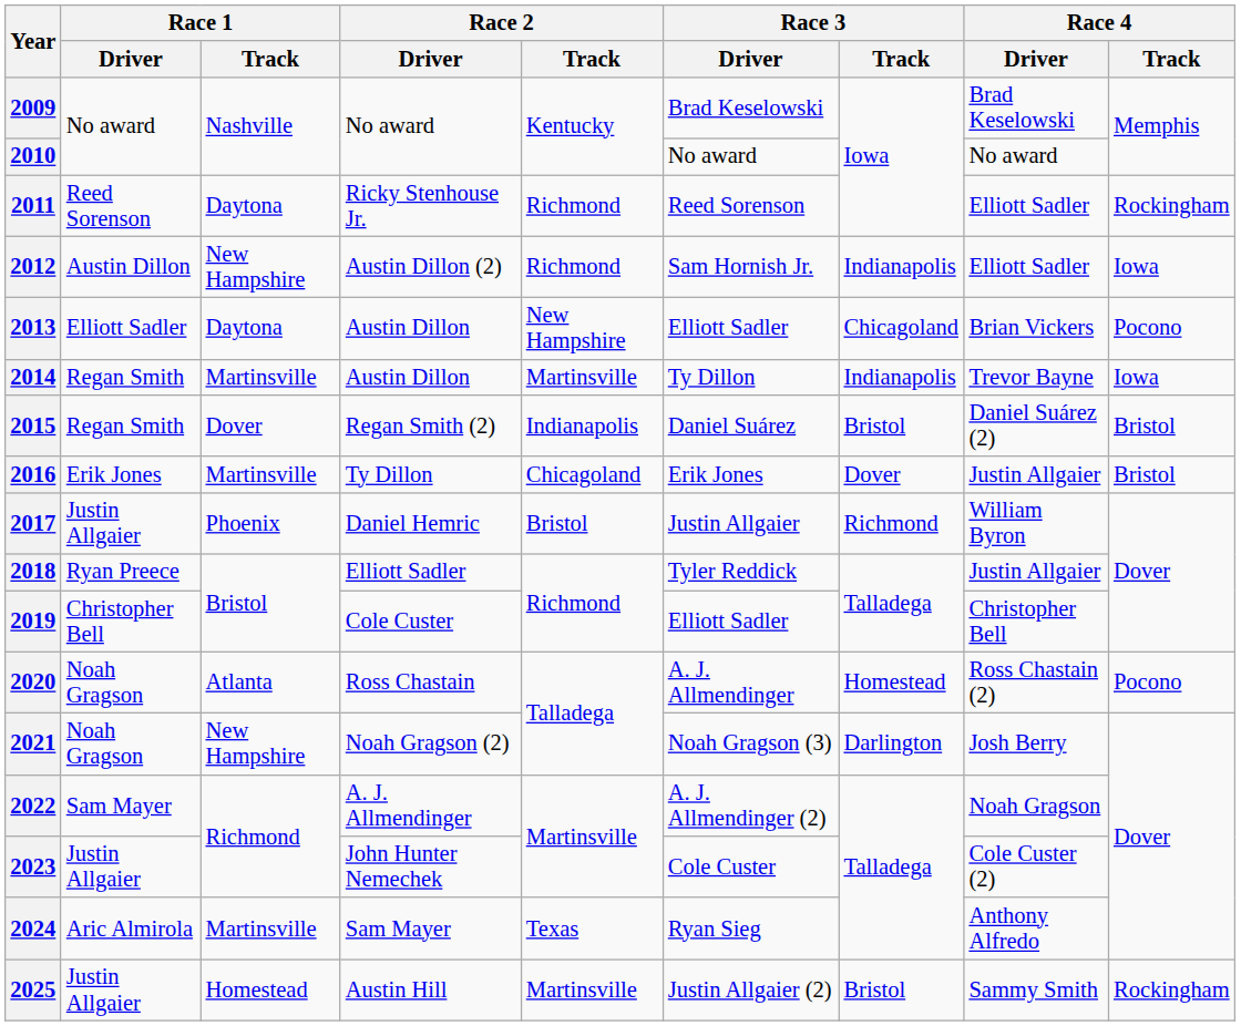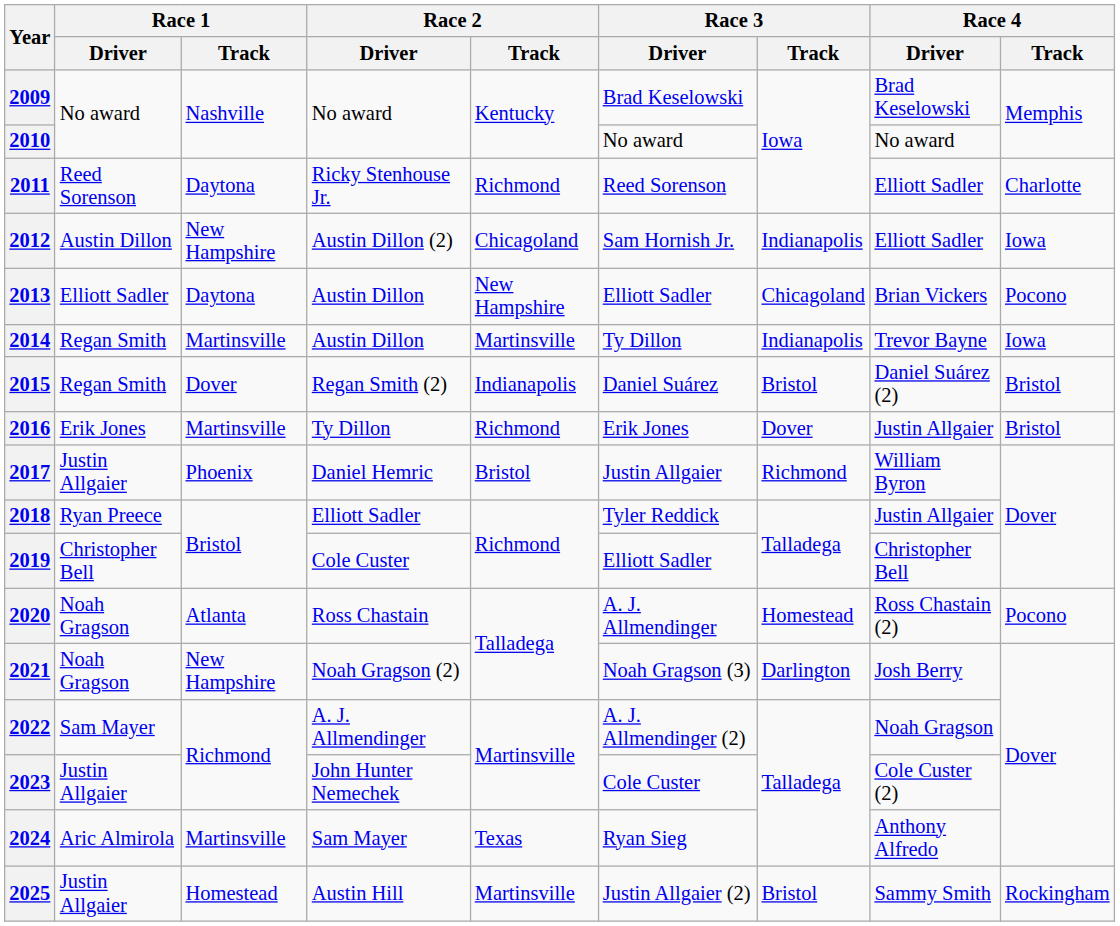2011 | Race 4 / Track: Rockingham -> Charlotte
2012 | Race 2 / Track: Richmond -> Chicagoland
2016 | Race 2 / Track: Chicagoland -> Richmond
